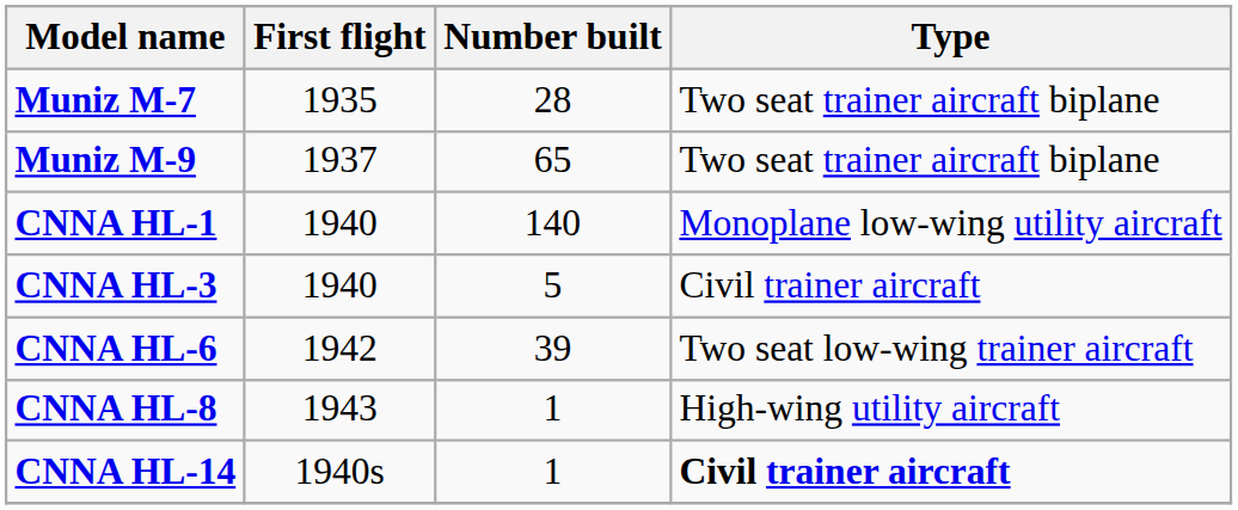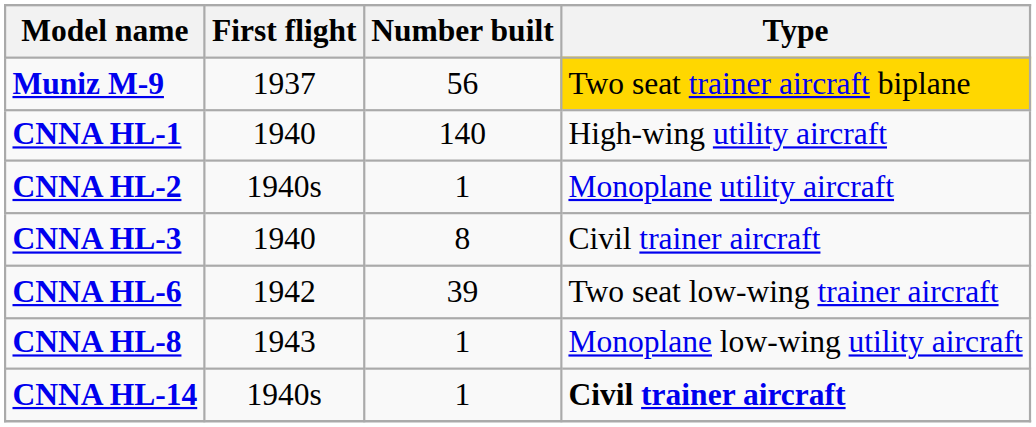- row: Muniz M-7 | 1935 | 28 | Two seat trainer aircraft biplane
Muniz M-9 | Number built: 65 -> 56
Muniz M-9 | Type: no background -> gold background
CNNA HL-1 | Type: Monoplane low-wing utility aircraft -> High-wing utility aircraft
+ row: CNNA HL-2 | 1940s | 1 | Monoplane utility aircraft
CNNA HL-3 | Number built: 5 -> 8
CNNA HL-8 | Type: High-wing utility aircraft -> Monoplane low-wing utility aircraft
